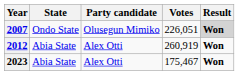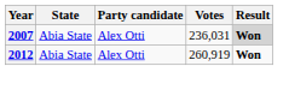2007 | State: Ondo State -> Abia State
2007 | Party candidate: Olusegun Mimiko -> Alex Otti
2007 | Votes: 226,051 -> 236,031
- row: 2023 | Abia State | Alex Otti | 175,467 | Won
